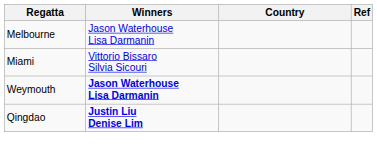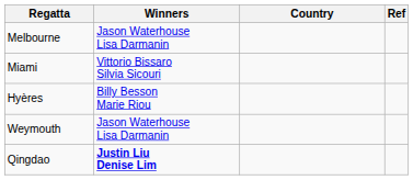+ row: Hyères | Billy Besson Marie Riou
Weymouth | Winners: bold -> normal
